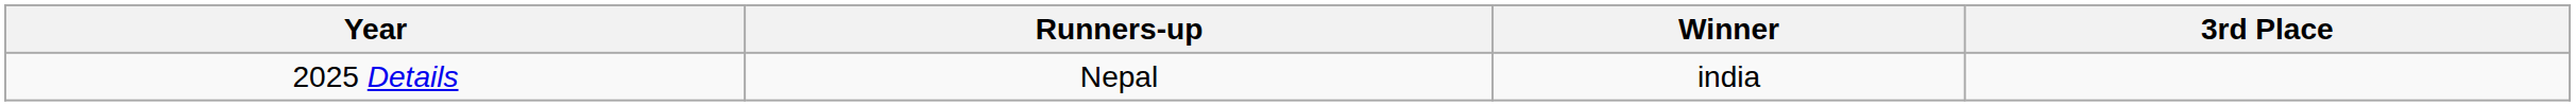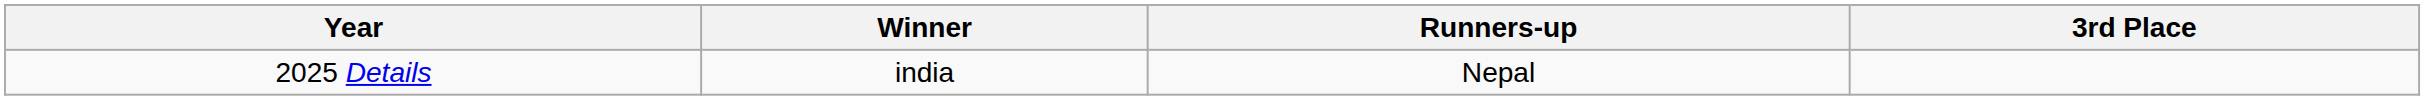columns swapped: Winner <-> Runners-up
